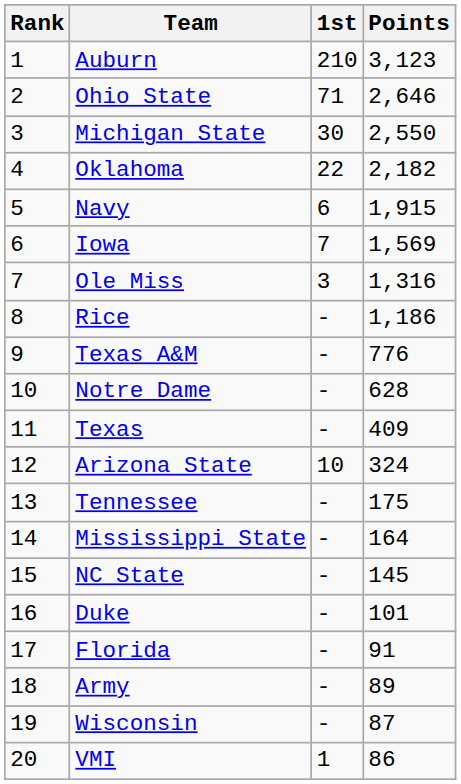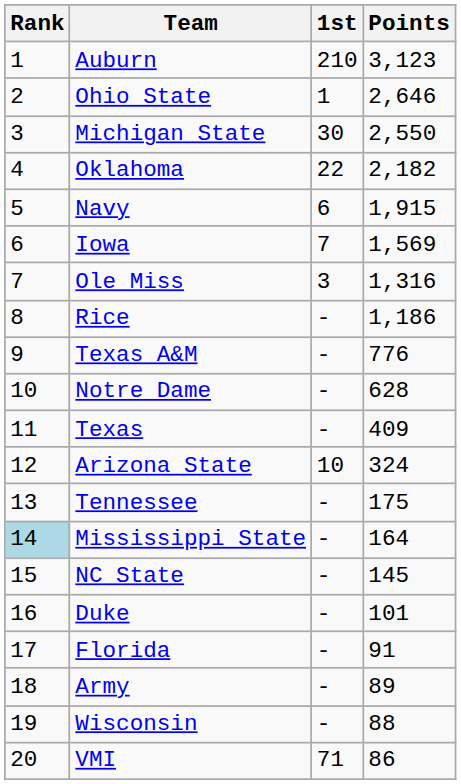Ohio State | 1st: 71 -> 1
Mississippi State | Rank: no background -> lightblue background
Wisconsin | Points: 87 -> 88
VMI | 1st: 1 -> 71
